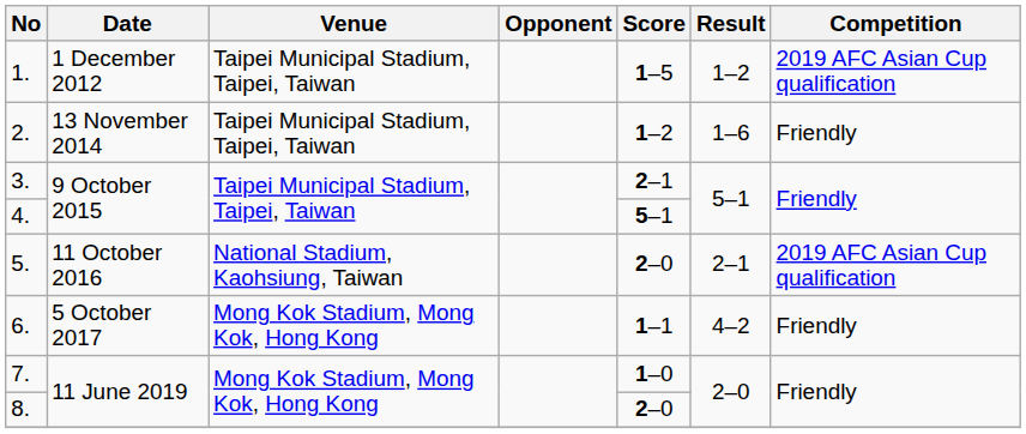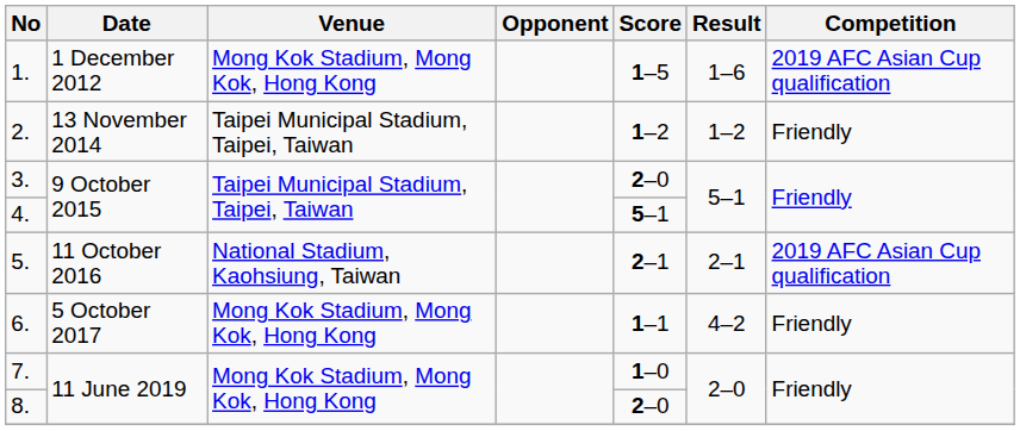1. | Venue: Taipei Municipal Stadium, Taipei, Taiwan -> Mong Kok Stadium, Mong Kok, Hong Kong
1. | Result: 1–2 -> 1–6
2. | Result: 1–6 -> 1–2
3. | Score: 2–1 -> 2–0
5. | Score: 2–0 -> 2–1
